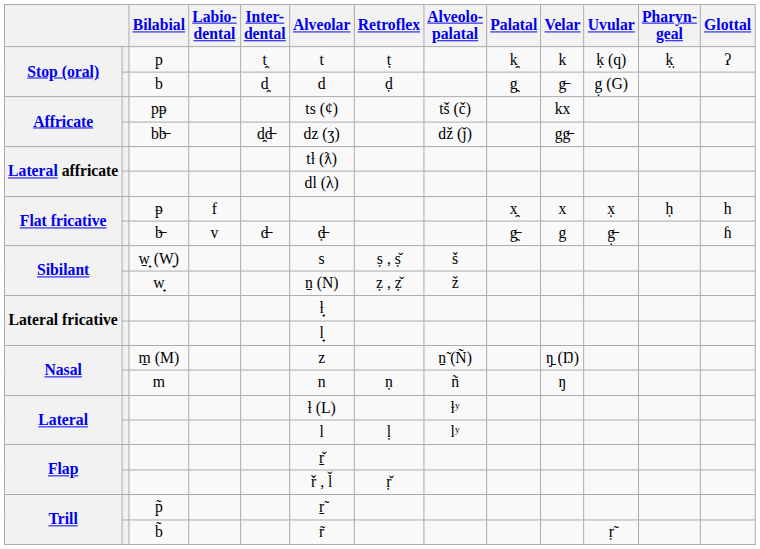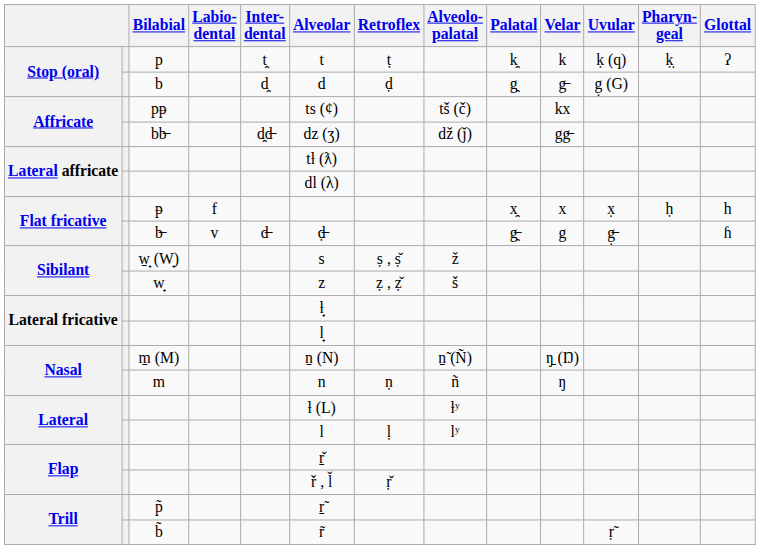w̱̟ (W̟) | Alveolo- palatal: š -> ž
w̟ | Alveolar: ṉ (N) -> z
w̟ | Alveolo- palatal: ž -> š
m̱ (M) | Alveolar: z -> ṉ (N)
